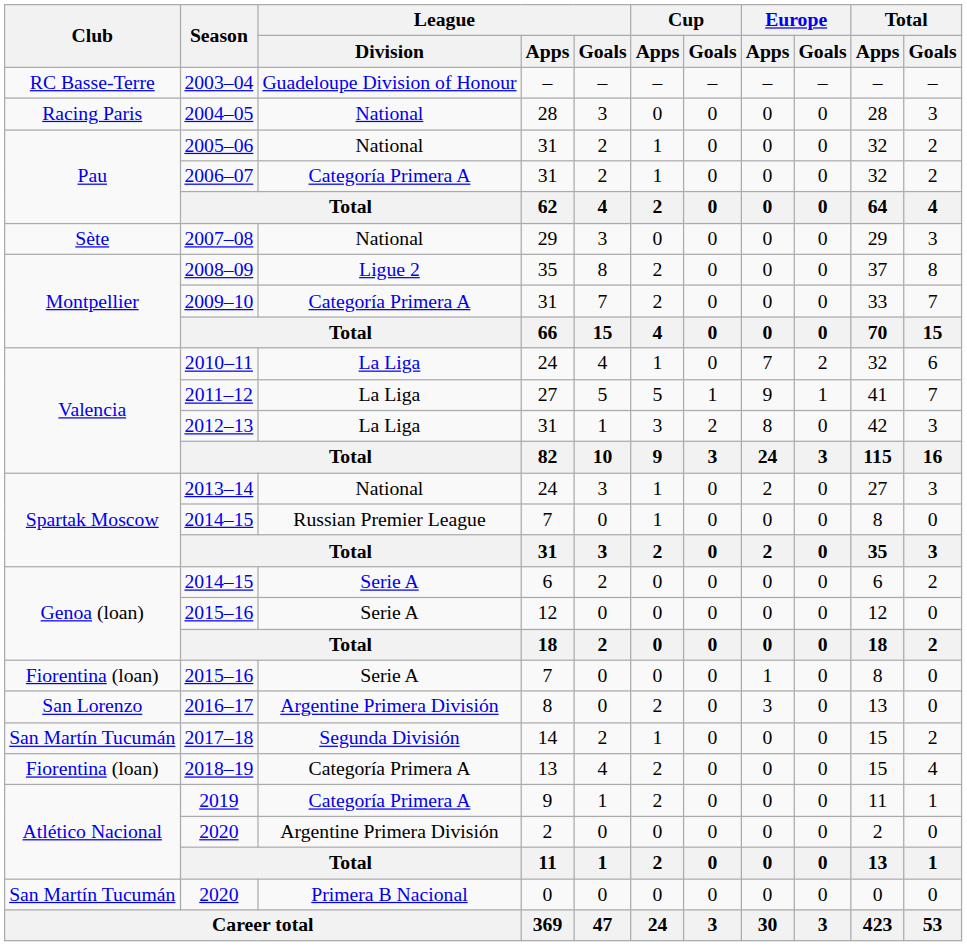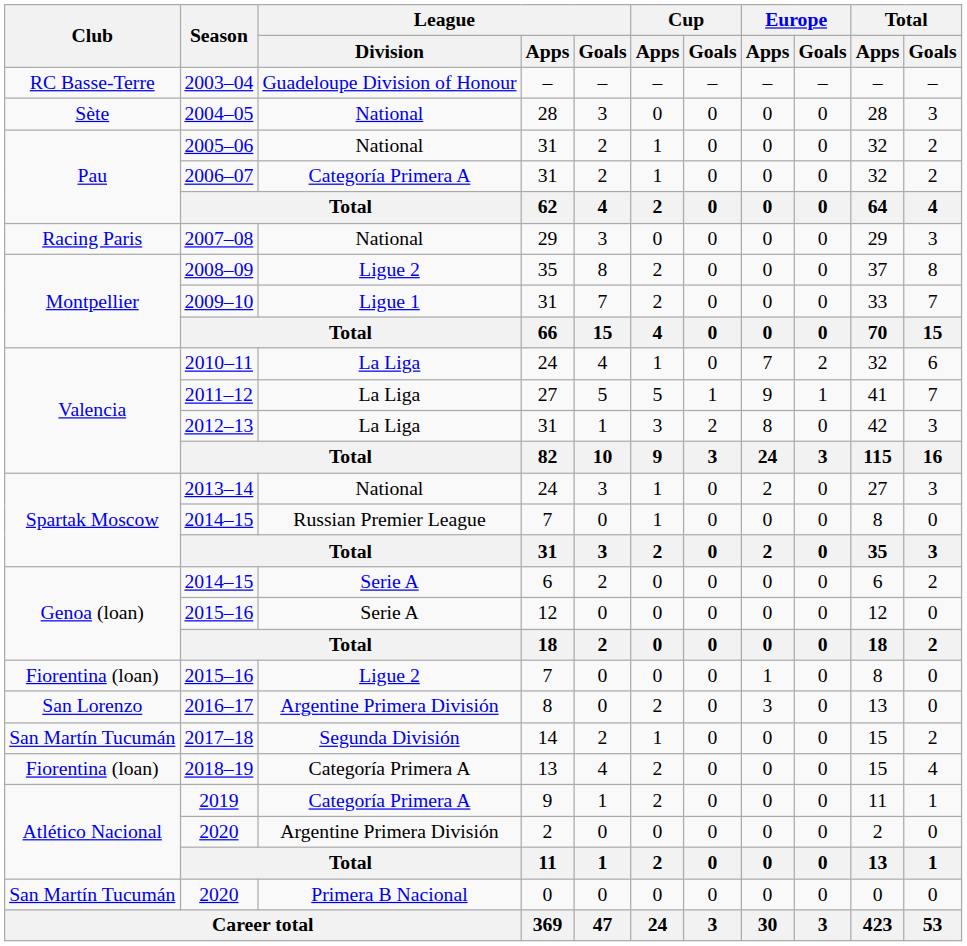2004–05 | Club: Racing Paris -> Sète
2007–08 | Club: Sète -> Racing Paris
2009–10 | League / Division: Categoría Primera A -> Ligue 1
2015–16 / 7 | League / Division: Serie A -> Ligue 2
